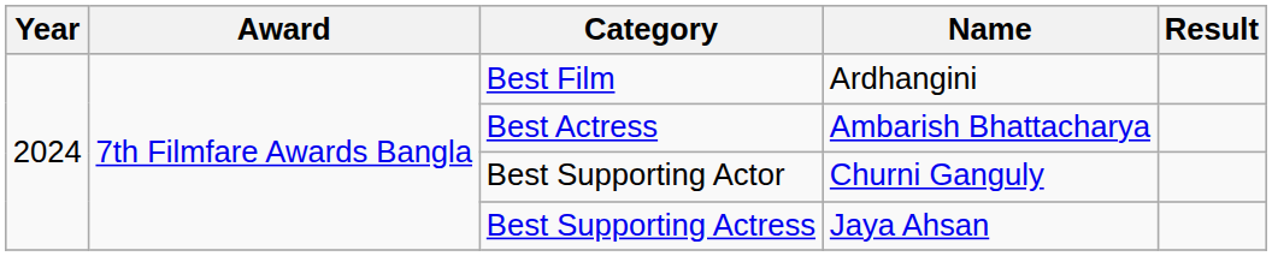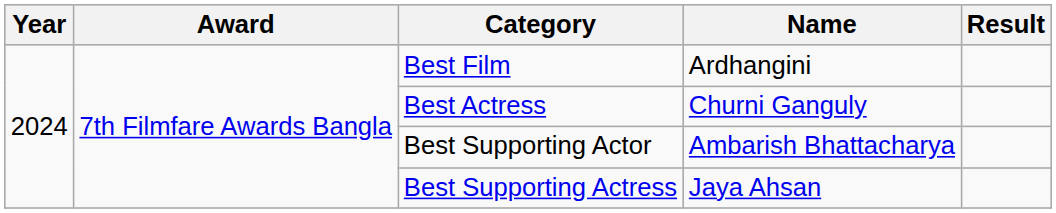Best Actress | Name: Ambarish Bhattacharya -> Churni Ganguly
Best Supporting Actor | Name: Churni Ganguly -> Ambarish Bhattacharya
